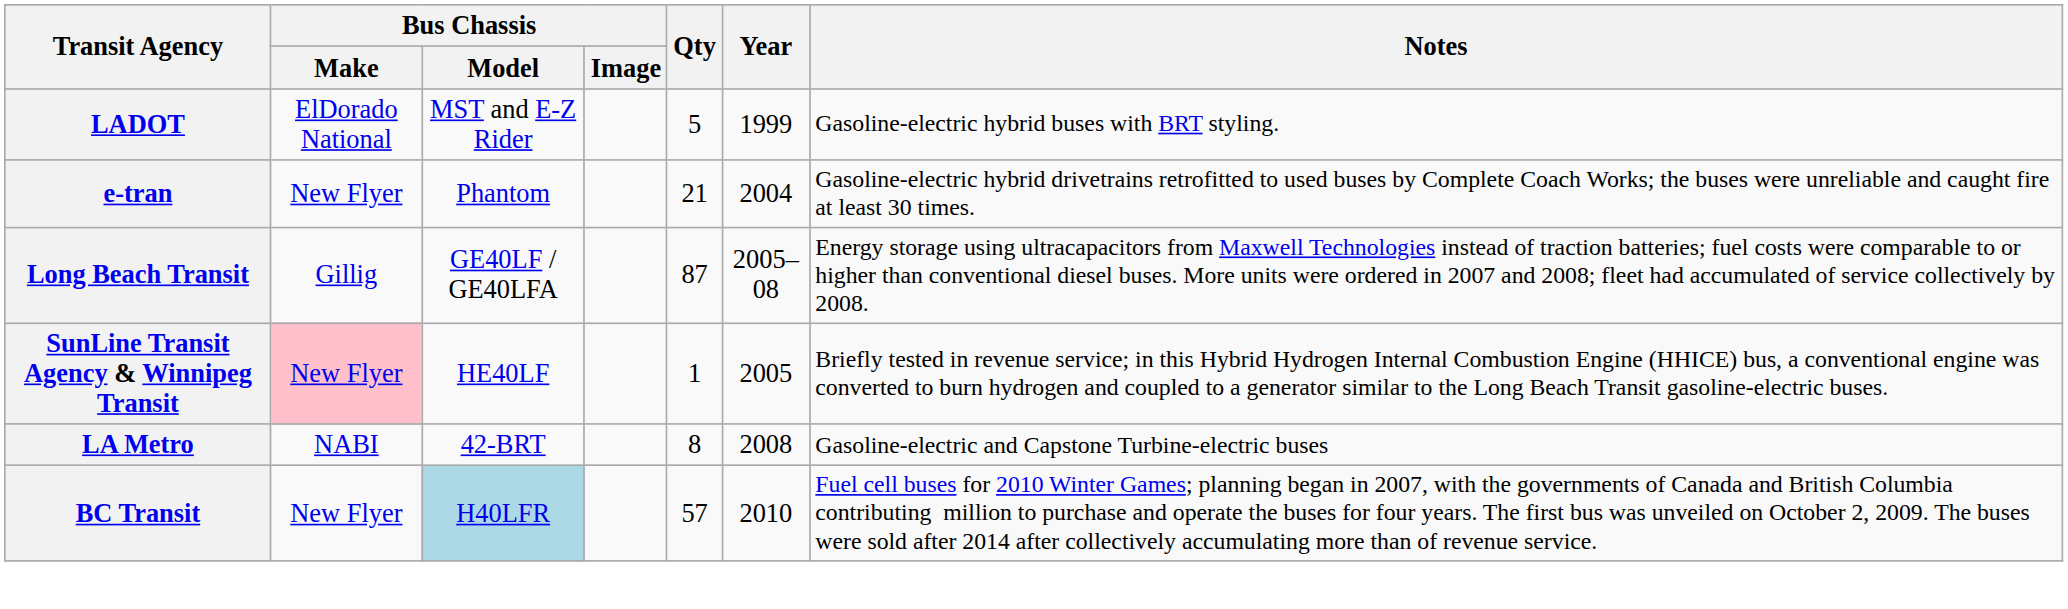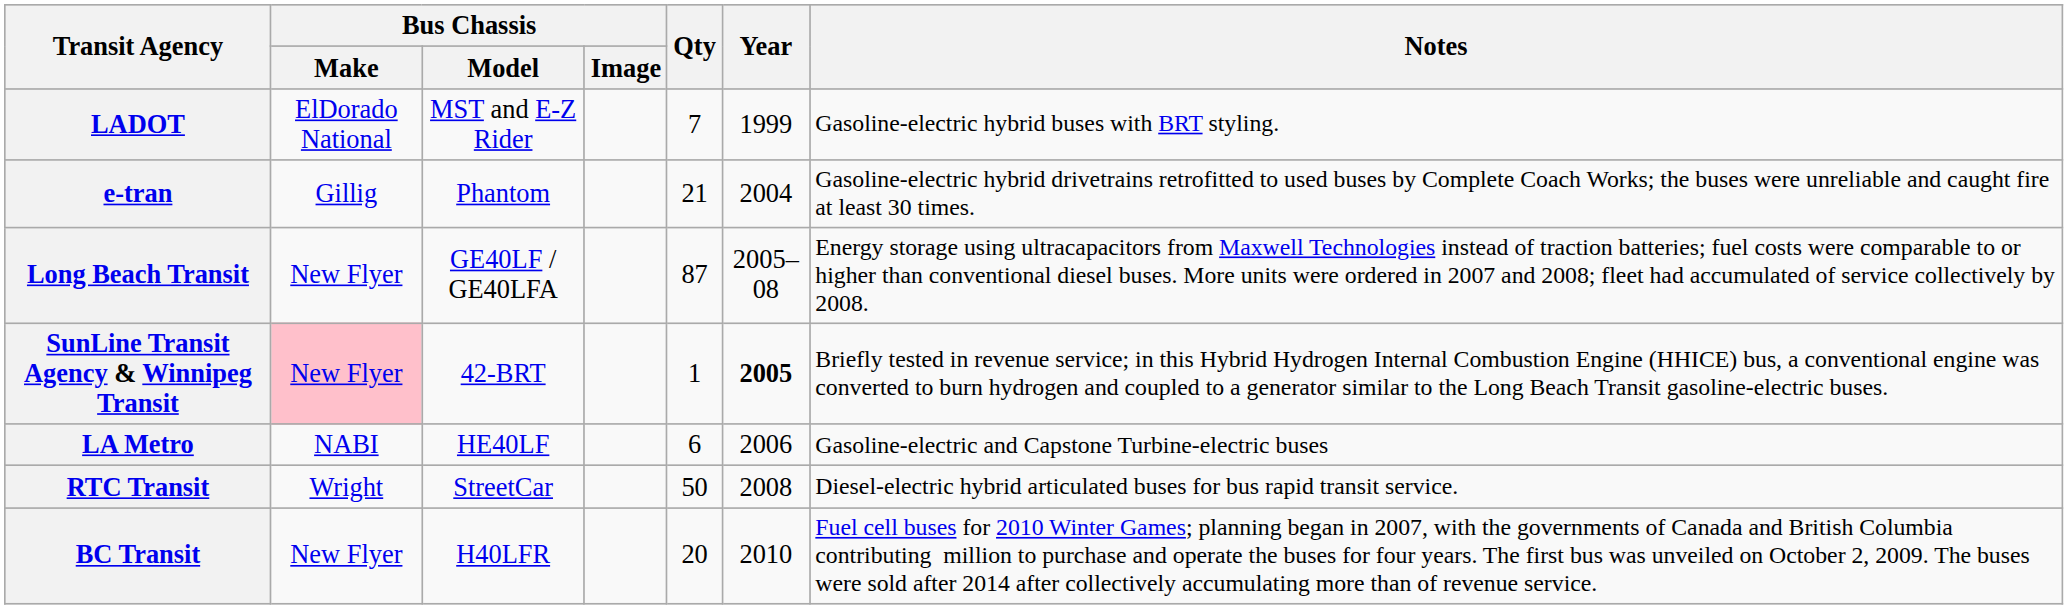LADOT | Qty: 5 -> 7
e-tran | Bus Chassis / Make: New Flyer -> Gillig
Long Beach Transit | Bus Chassis / Make: Gillig -> New Flyer
SunLine Transit Agency & Winnipeg Transit | Bus Chassis / Model: HE40LF -> 42-BRT
SunLine Transit Agency & Winnipeg Transit | Year: normal -> bold
LA Metro | Bus Chassis / Model: 42-BRT -> HE40LF
LA Metro | Qty: 8 -> 6
LA Metro | Year: 2008 -> 2006
+ row: RTC Transit | Wright | StreetCar | 50 | 2008 | Diesel-electric hybrid articulated buses for bus rapid transit service.
BC Transit | Bus Chassis / Model: lightblue background -> no background
BC Transit | Qty: 57 -> 20
